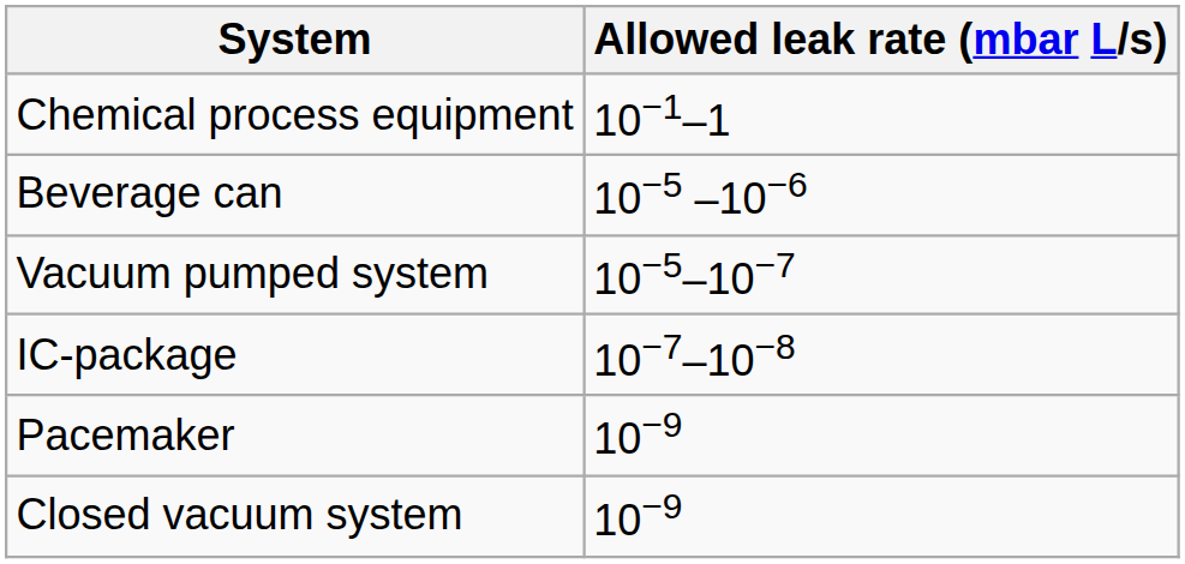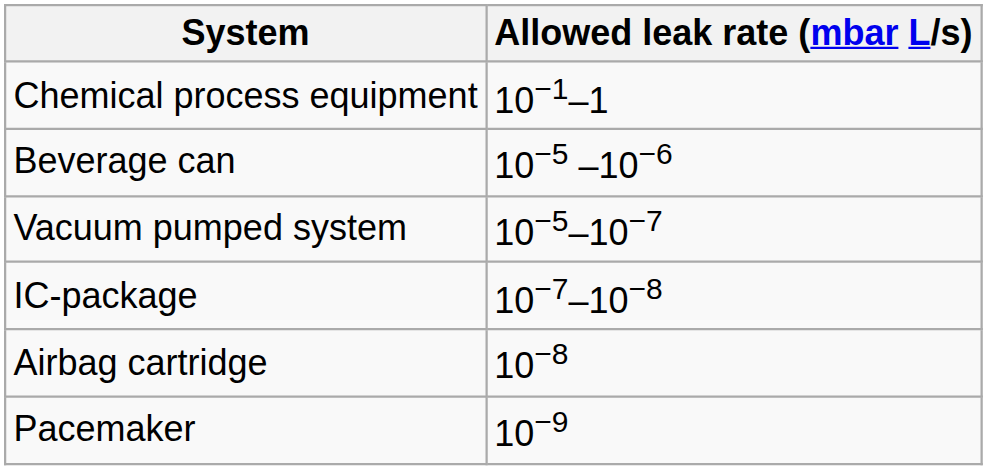+ row: Airbag cartridge | 10−8
- row: Closed vacuum system | 10−9
